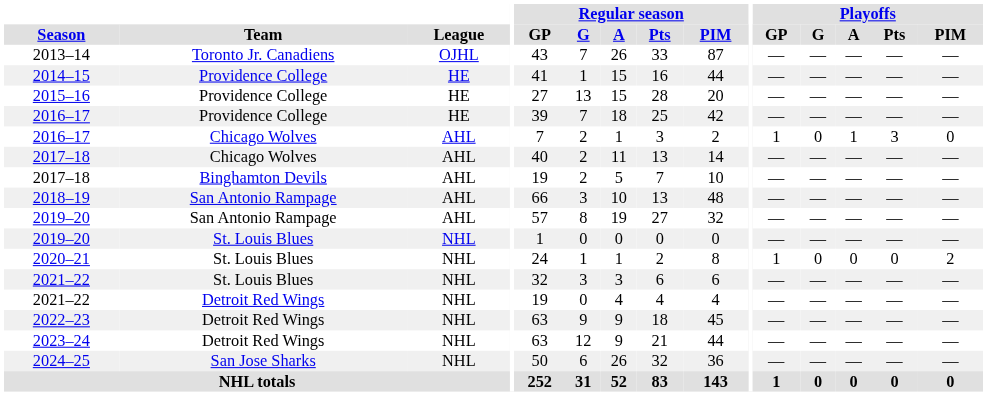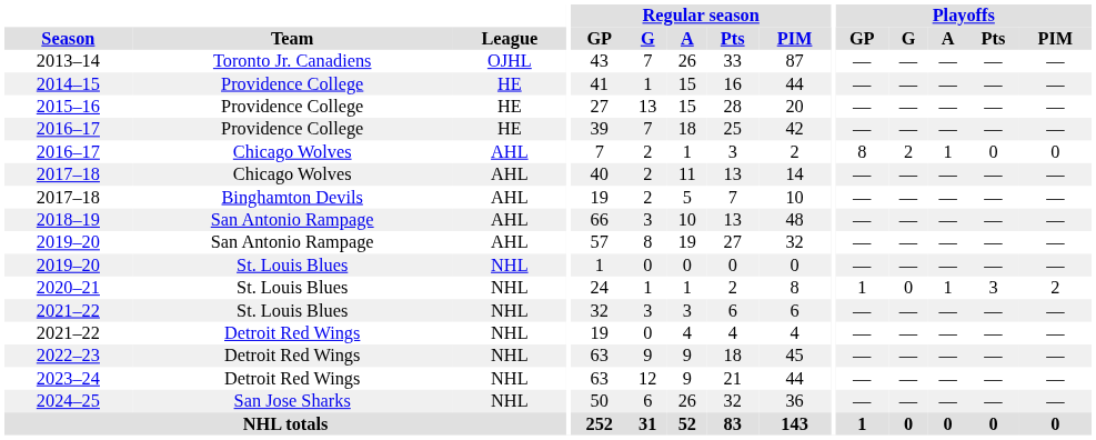2016–17 / Chicago Wolves | Playoffs / GP: 1 -> 8
2016–17 / Chicago Wolves | Playoffs / G: 0 -> 2
2016–17 / Chicago Wolves | Playoffs / Pts: 3 -> 0
2020–21 | Playoffs / A: 0 -> 1
2020–21 | Playoffs / Pts: 0 -> 3
